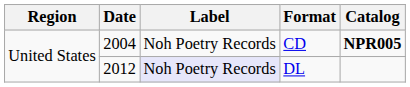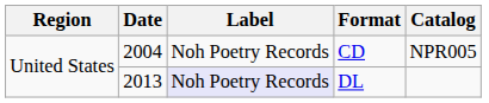CD | Catalog: bold -> normal
DL | Date: 2012 -> 2013
